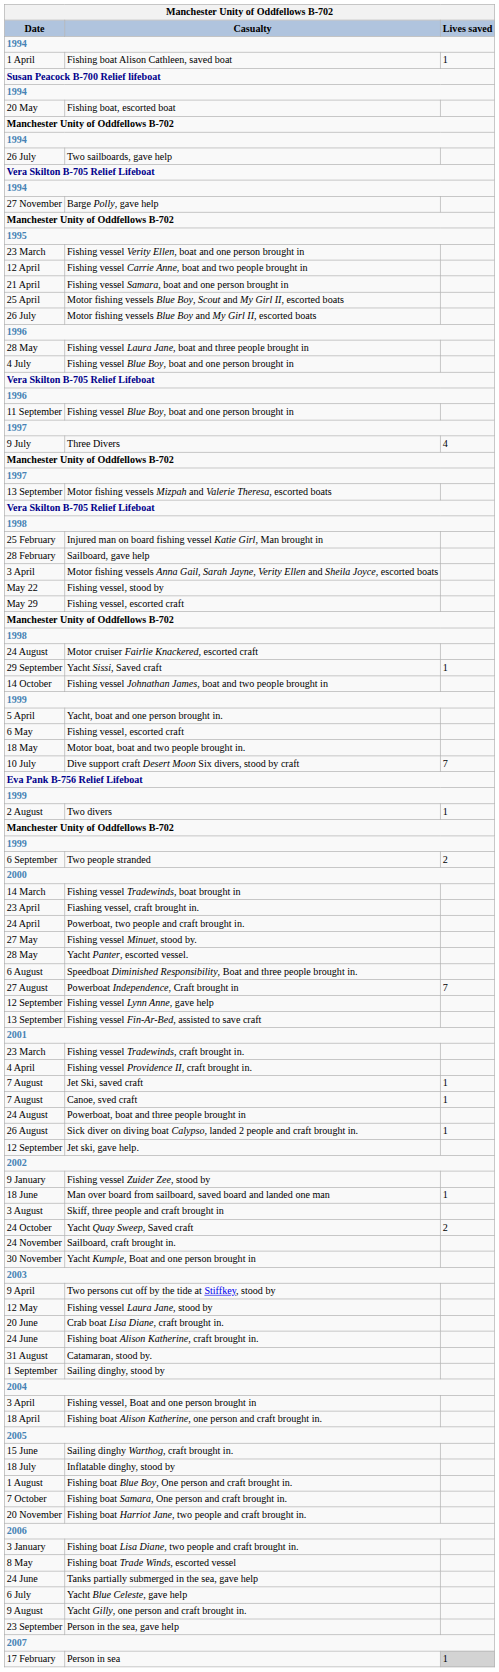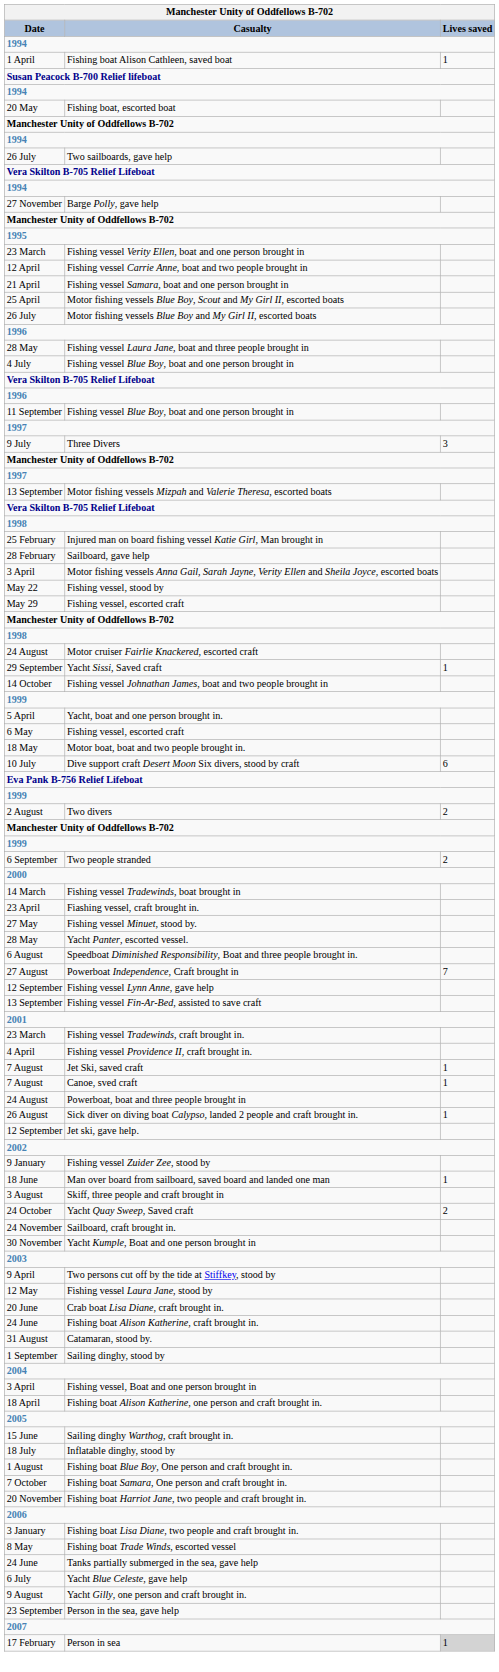Three Divers | Lives saved: 4 -> 3
Dive support craft Desert Moon Six divers, stood by craft | Lives saved: 7 -> 6
Two divers | Lives saved: 1 -> 2
- row: 24 April | Powerboat, two people and craft brought in.
